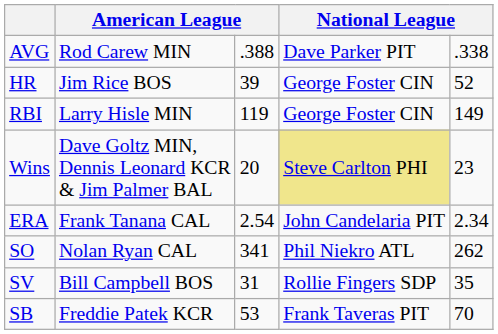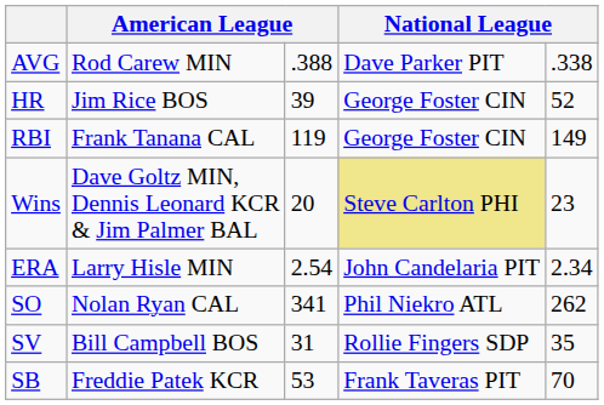RBI | column 2: Larry Hisle MIN -> Frank Tanana CAL
ERA | column 2: Frank Tanana CAL -> Larry Hisle MIN
